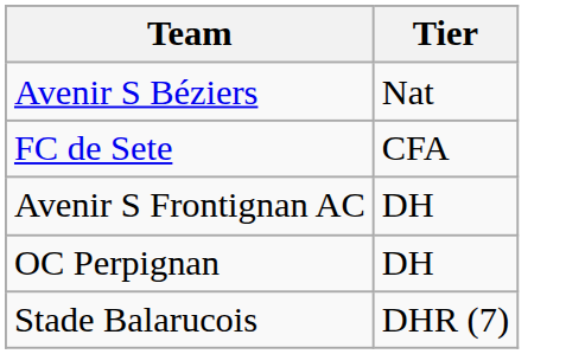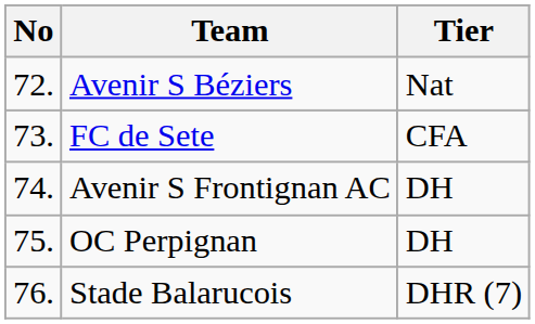+ column: No | 72. | 73. | 74. | 75. | 76.
